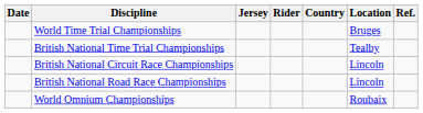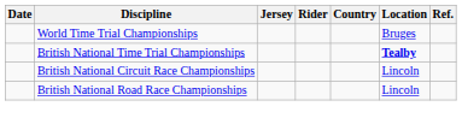British National Time Trial Championships | Location: normal -> bold
- row: World Omnium Championships | Roubaix
